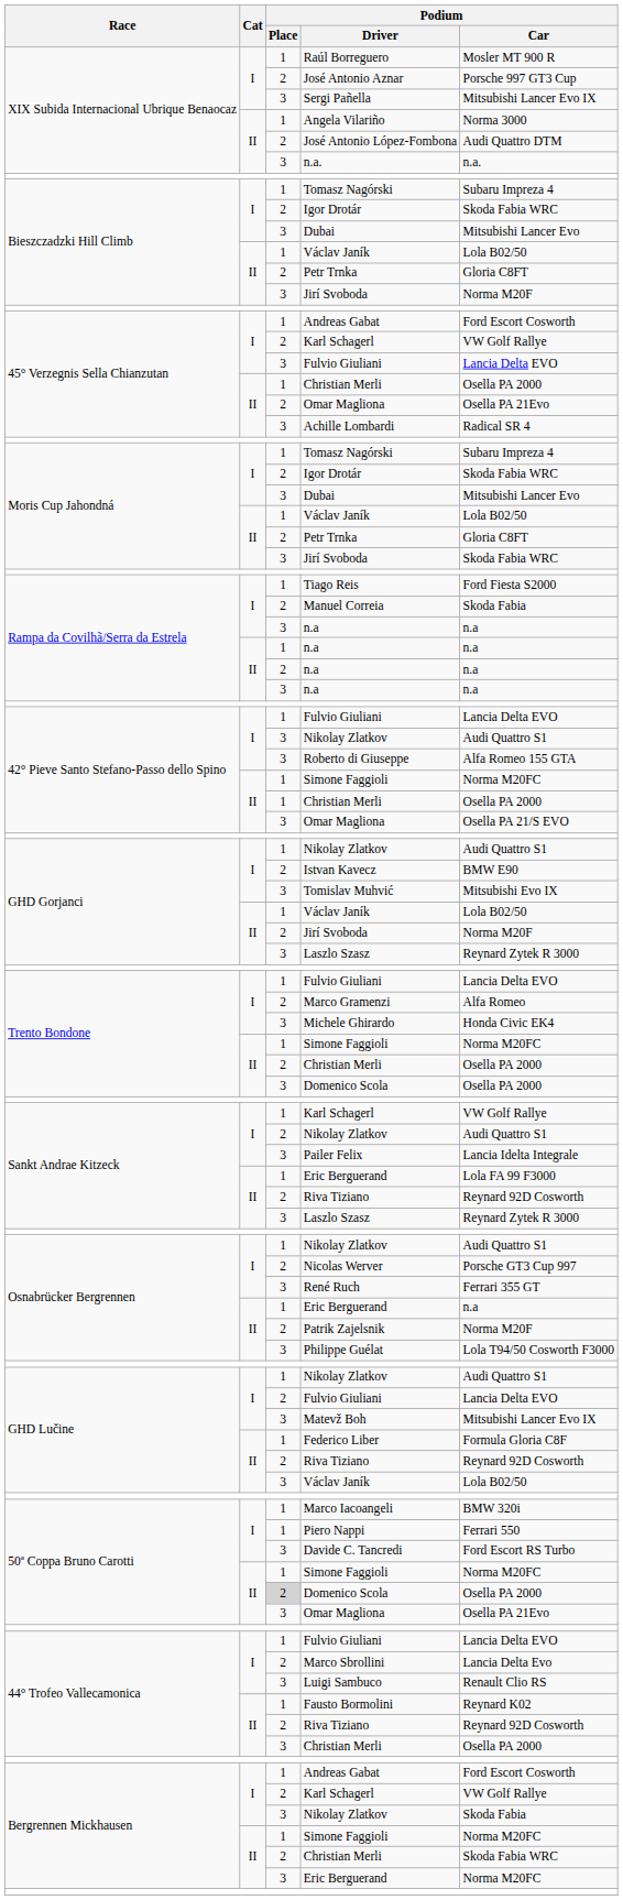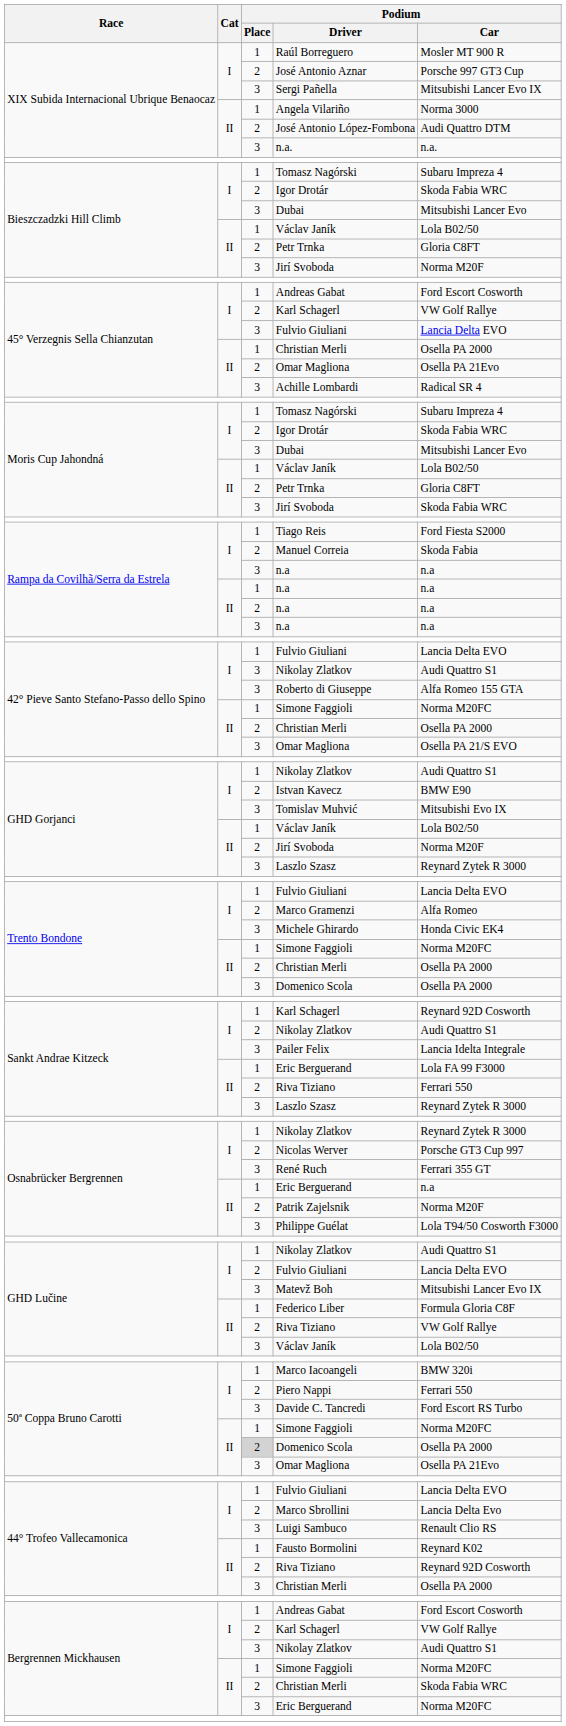42° Pieve Santo Stefano-Passo dello Spino / Christian Merli | Podium / Place: 1 -> 2
Sankt Andrae Kitzeck / Karl Schagerl | Podium / Car: VW Golf Rallye -> Reynard 92D Cosworth
Sankt Andrae Kitzeck / Riva Tiziano | Podium / Car: Reynard 92D Cosworth -> Ferrari 550
Osnabrücker Bergrennen / Nikolay Zlatkov | Podium / Car: Audi Quattro S1 -> Reynard Zytek R 3000
GHD Lučine / Riva Tiziano | Podium / Car: Reynard 92D Cosworth -> VW Golf Rallye
Piero Nappi | Podium / Place: 1 -> 2
Bergrennen Mickhausen / Nikolay Zlatkov | Podium / Car: Skoda Fabia -> Audi Quattro S1
